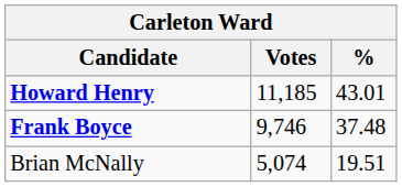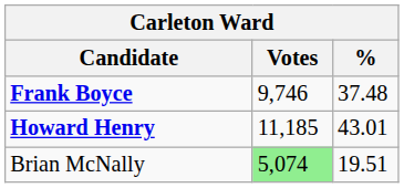rows swapped: Howard Henry <-> Frank Boyce
Brian McNally | Votes: no background -> lightgreen background
